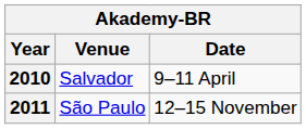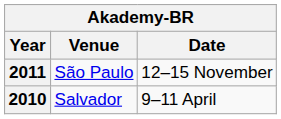rows swapped: 2010 <-> 2011
